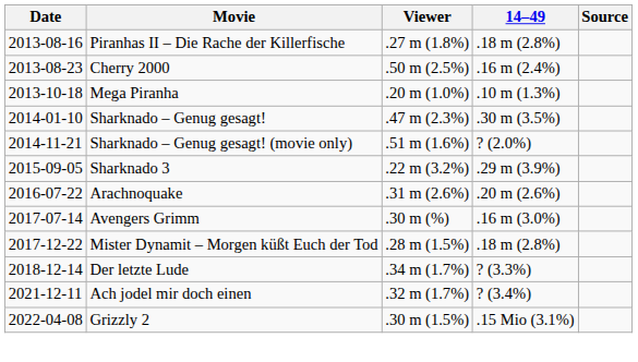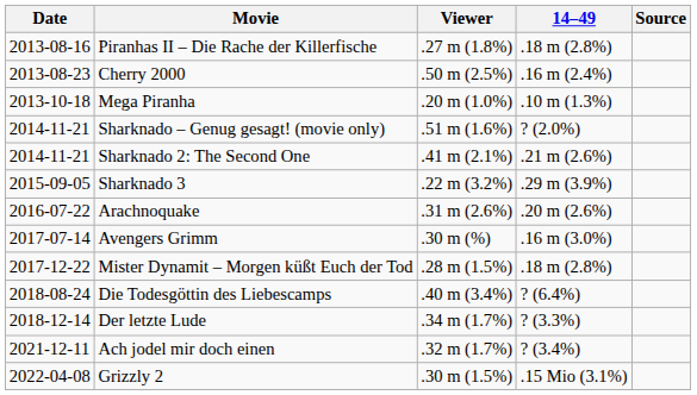- row: 2014-01-10 | Sharknado – Genug gesagt! | .47 m (2.3%) | .30 m (3.5%)
+ row: 2014-11-21 | Sharknado 2: The Second One | .41 m (2.1%) | .21 m (2.6%)
+ row: 2018-08-24 | Die Todesgöttin des Liebescamps | .40 m (3.4%) | ? (6.4%)
